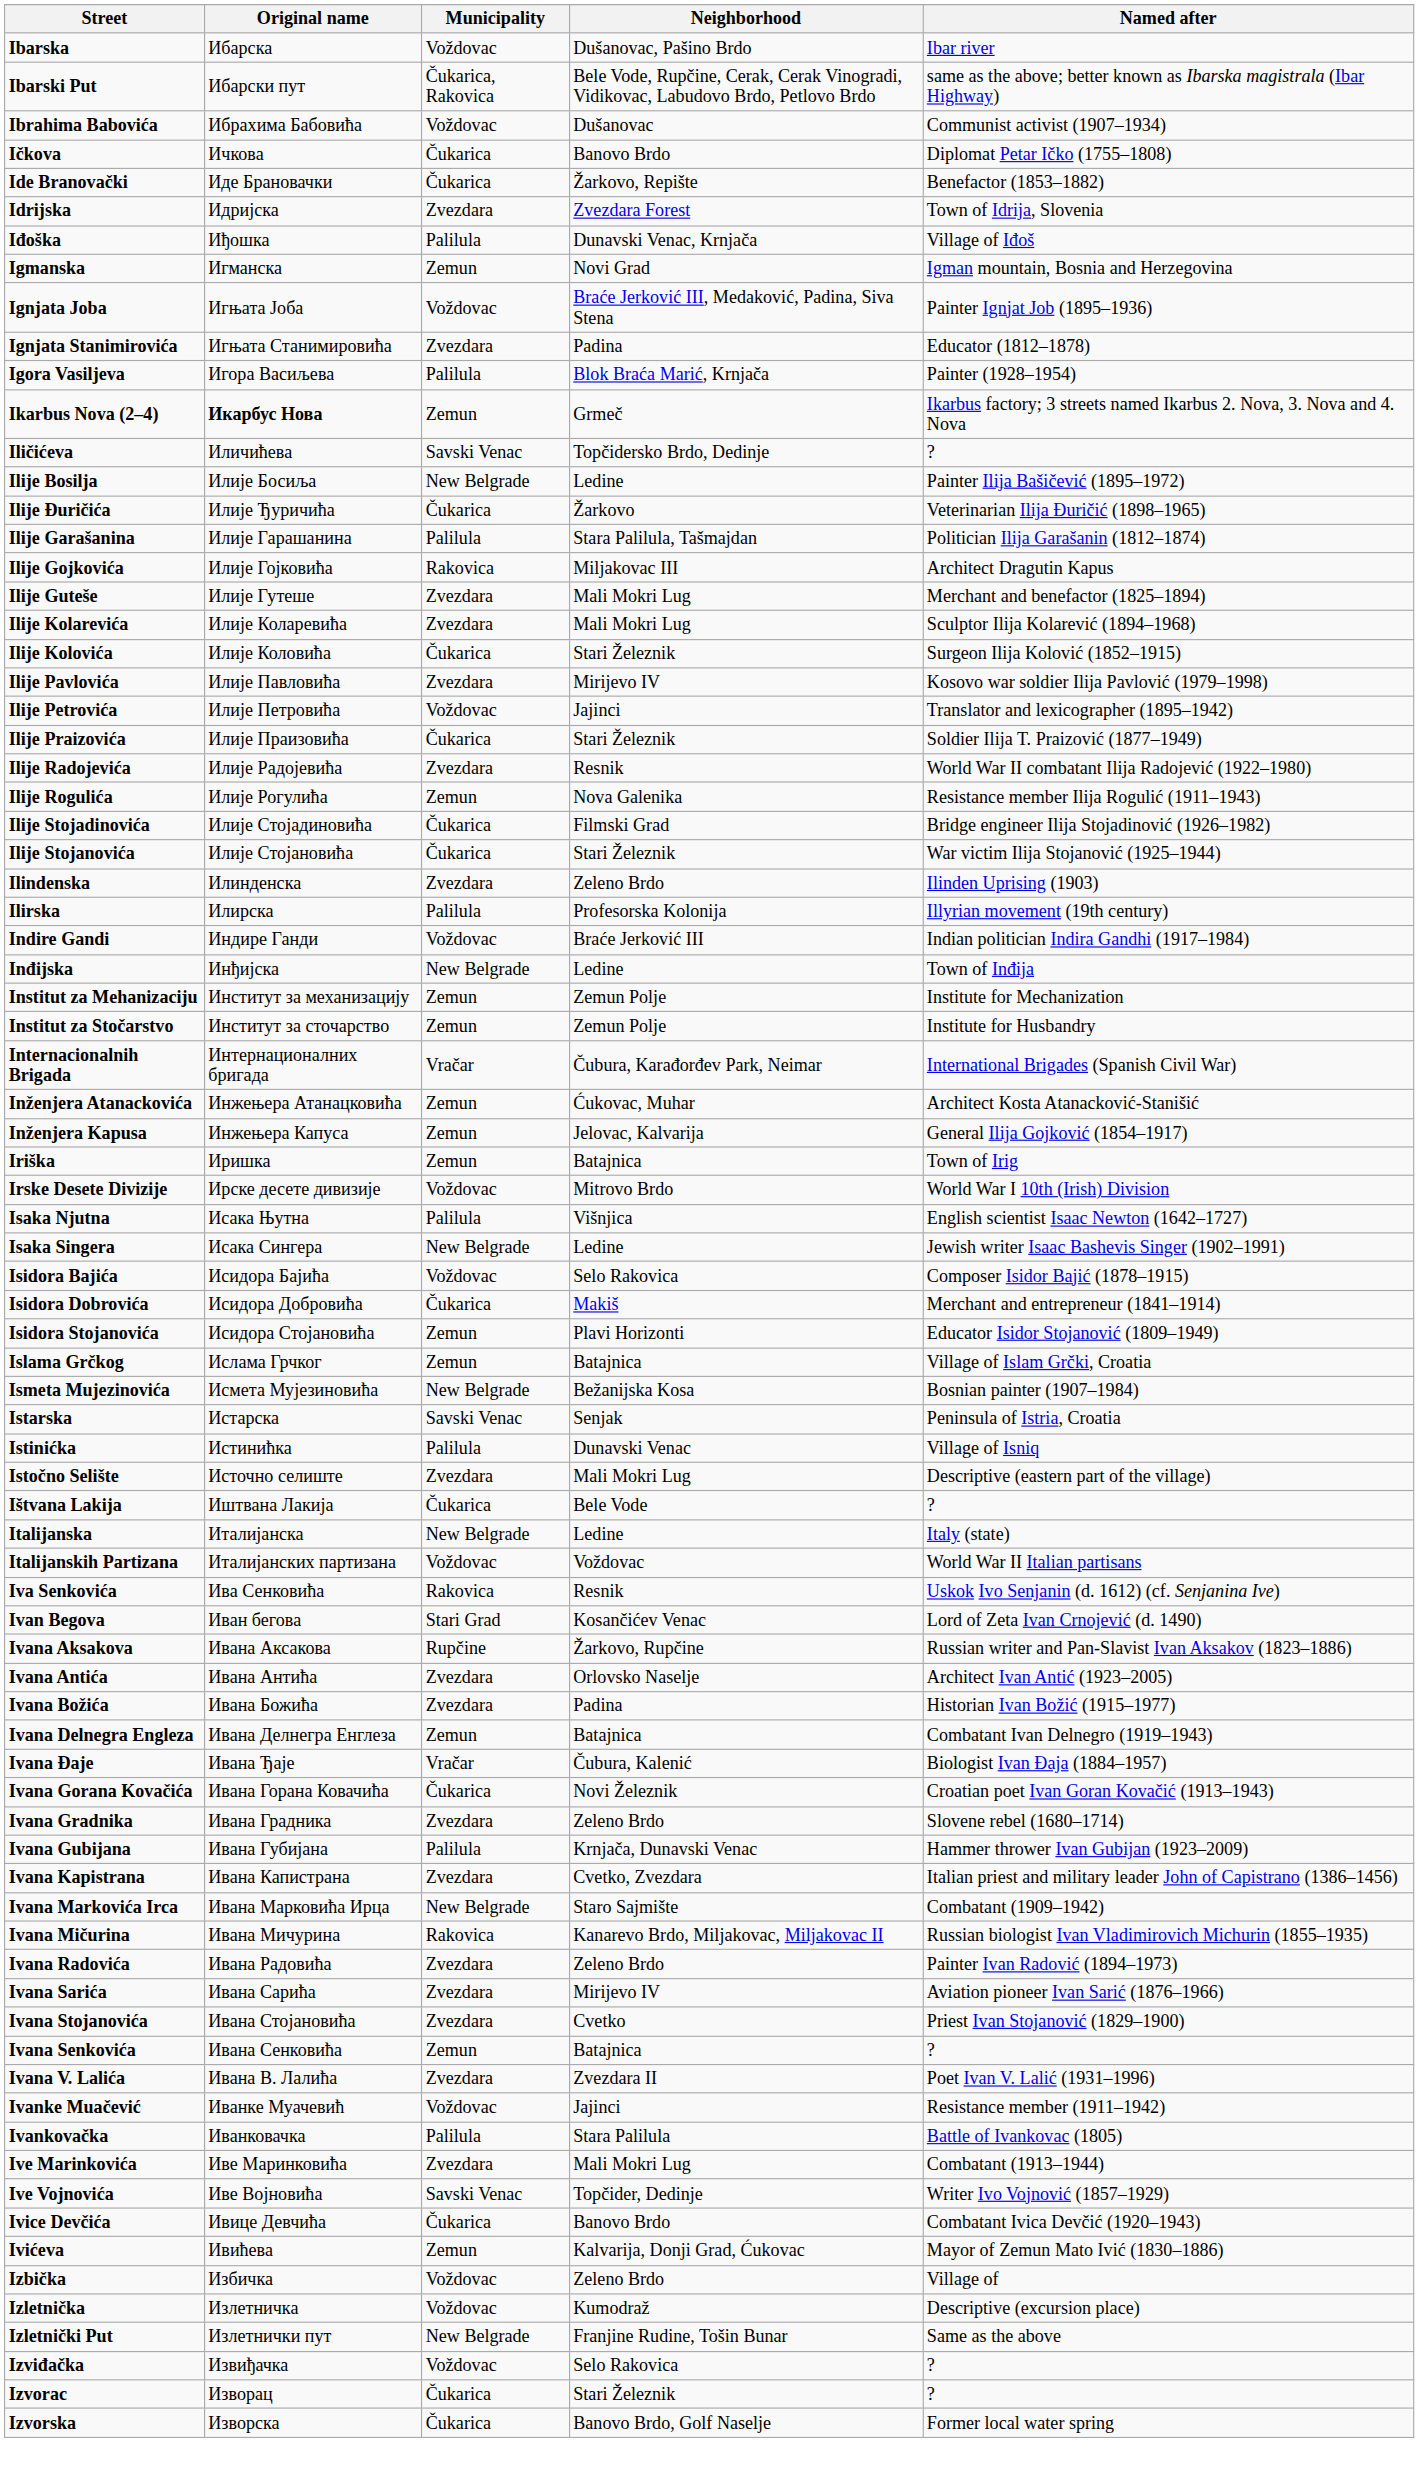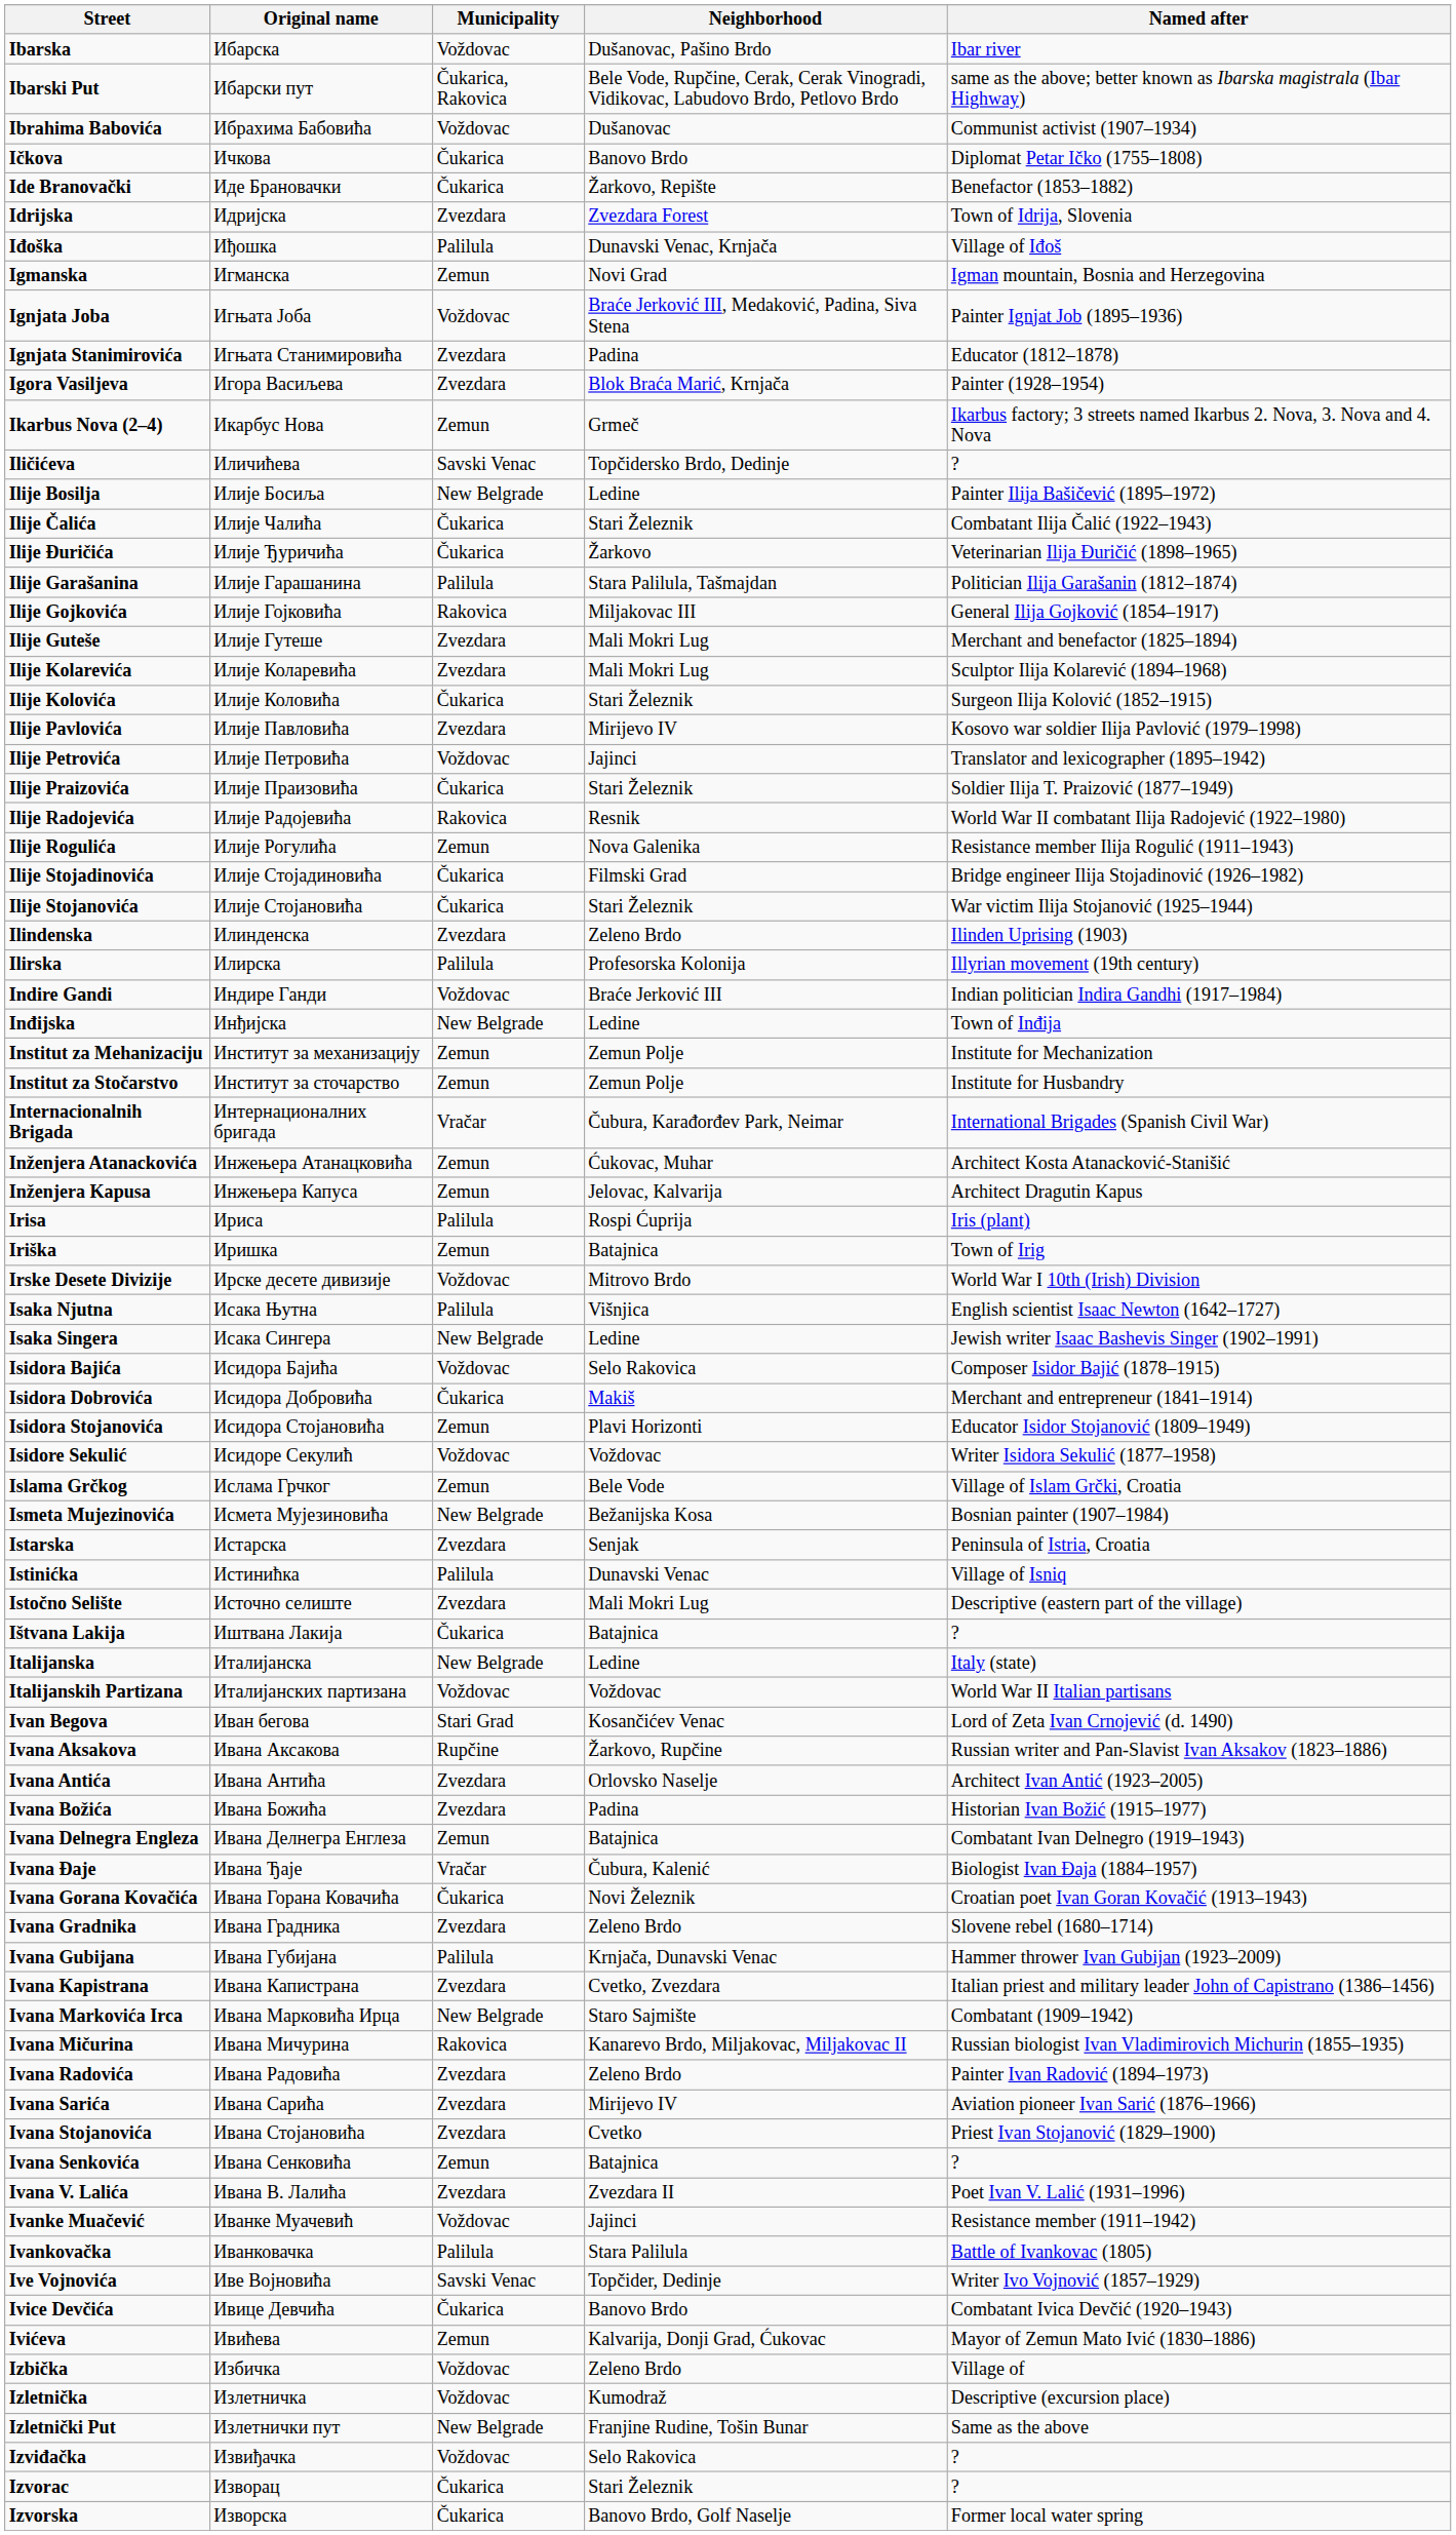Igora Vasiljeva | Municipality: Palilula -> Zvezdara
Ikarbus Nova (2–4) | Original name: bold -> normal
+ row: Ilije Čalića | Илије Чалића | Čukarica | Stari Železnik | Combatant Ilija Čalić (1922–1943)
Ilije Gojkovića | Named after: Architect Dragutin Kapus -> General Ilija Gojković (1854–1917)
Ilije Radojevića | Municipality: Zvezdara -> Rakovica
Inženjera Kapusa | Named after: General Ilija Gojković (1854–1917) -> Architect Dragutin Kapus
+ row: Irisa | Ириса | Palilula | Rospi Ćuprija | Iris (plant)
+ row: Isidore Sekulić | Исидоре Секулић | Voždovac | Voždovac | Writer Isidora Sekulić (1877–1958)
Islama Grčkog | Neighborhood: Batajnica -> Bele Vode
Istarska | Municipality: Savski Venac -> Zvezdara
Ištvana Lakija | Neighborhood: Bele Vode -> Batajnica
- row: Iva Senkovića | Ива Сенковића | Rakovica | Resnik | Uskok Ivo Senjanin (d. 1612) (cf. Senjanina Ive)
- row: Ive Marinkovića | Иве Маринковића | Zvezdara | Mali Mokri Lug | Combatant (1913–1944)
